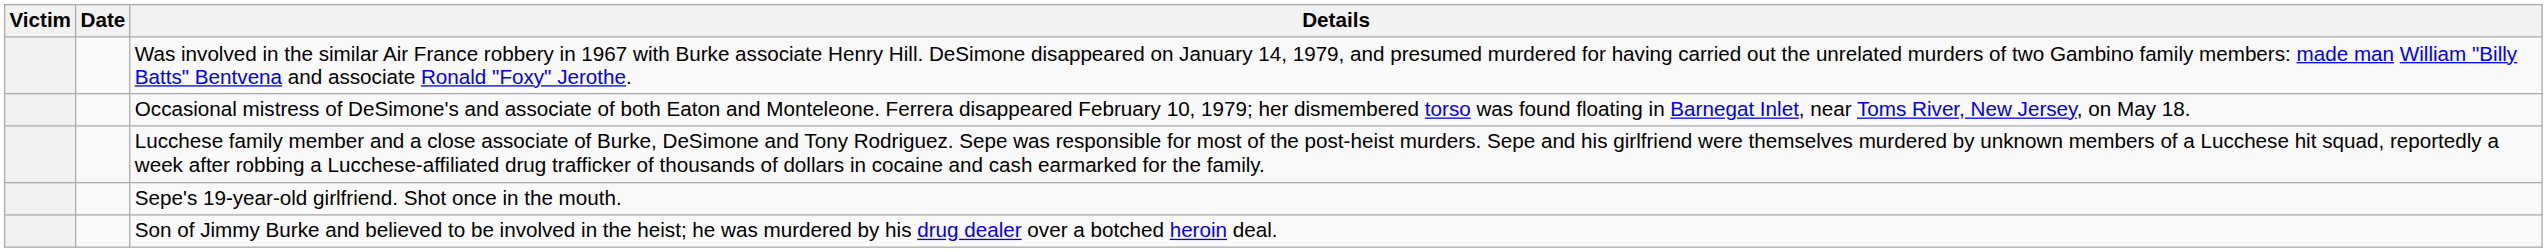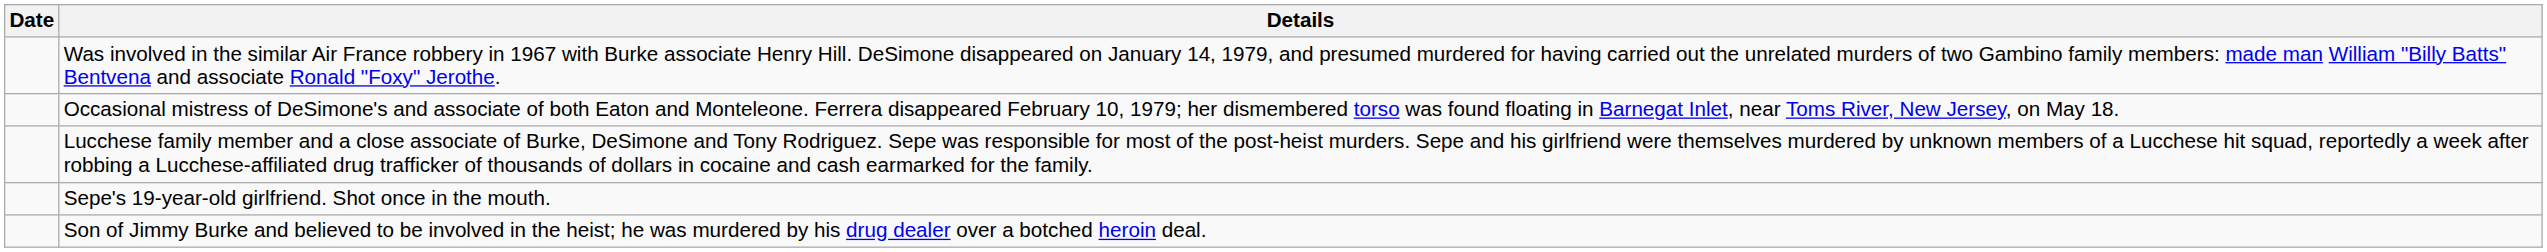- column: Victim
